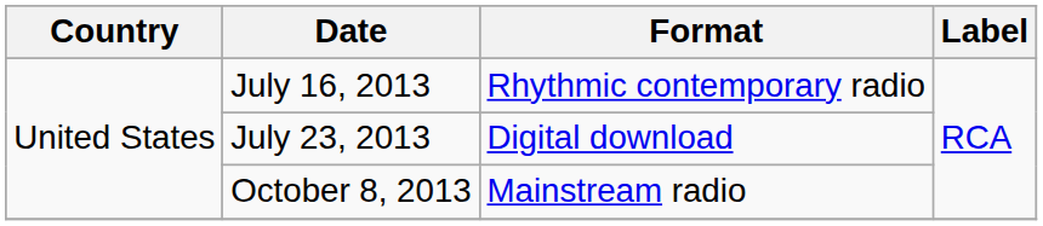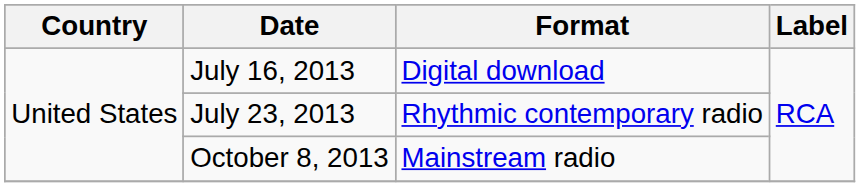July 16, 2013 | Format: Rhythmic contemporary radio -> Digital download
July 23, 2013 | Format: Digital download -> Rhythmic contemporary radio
